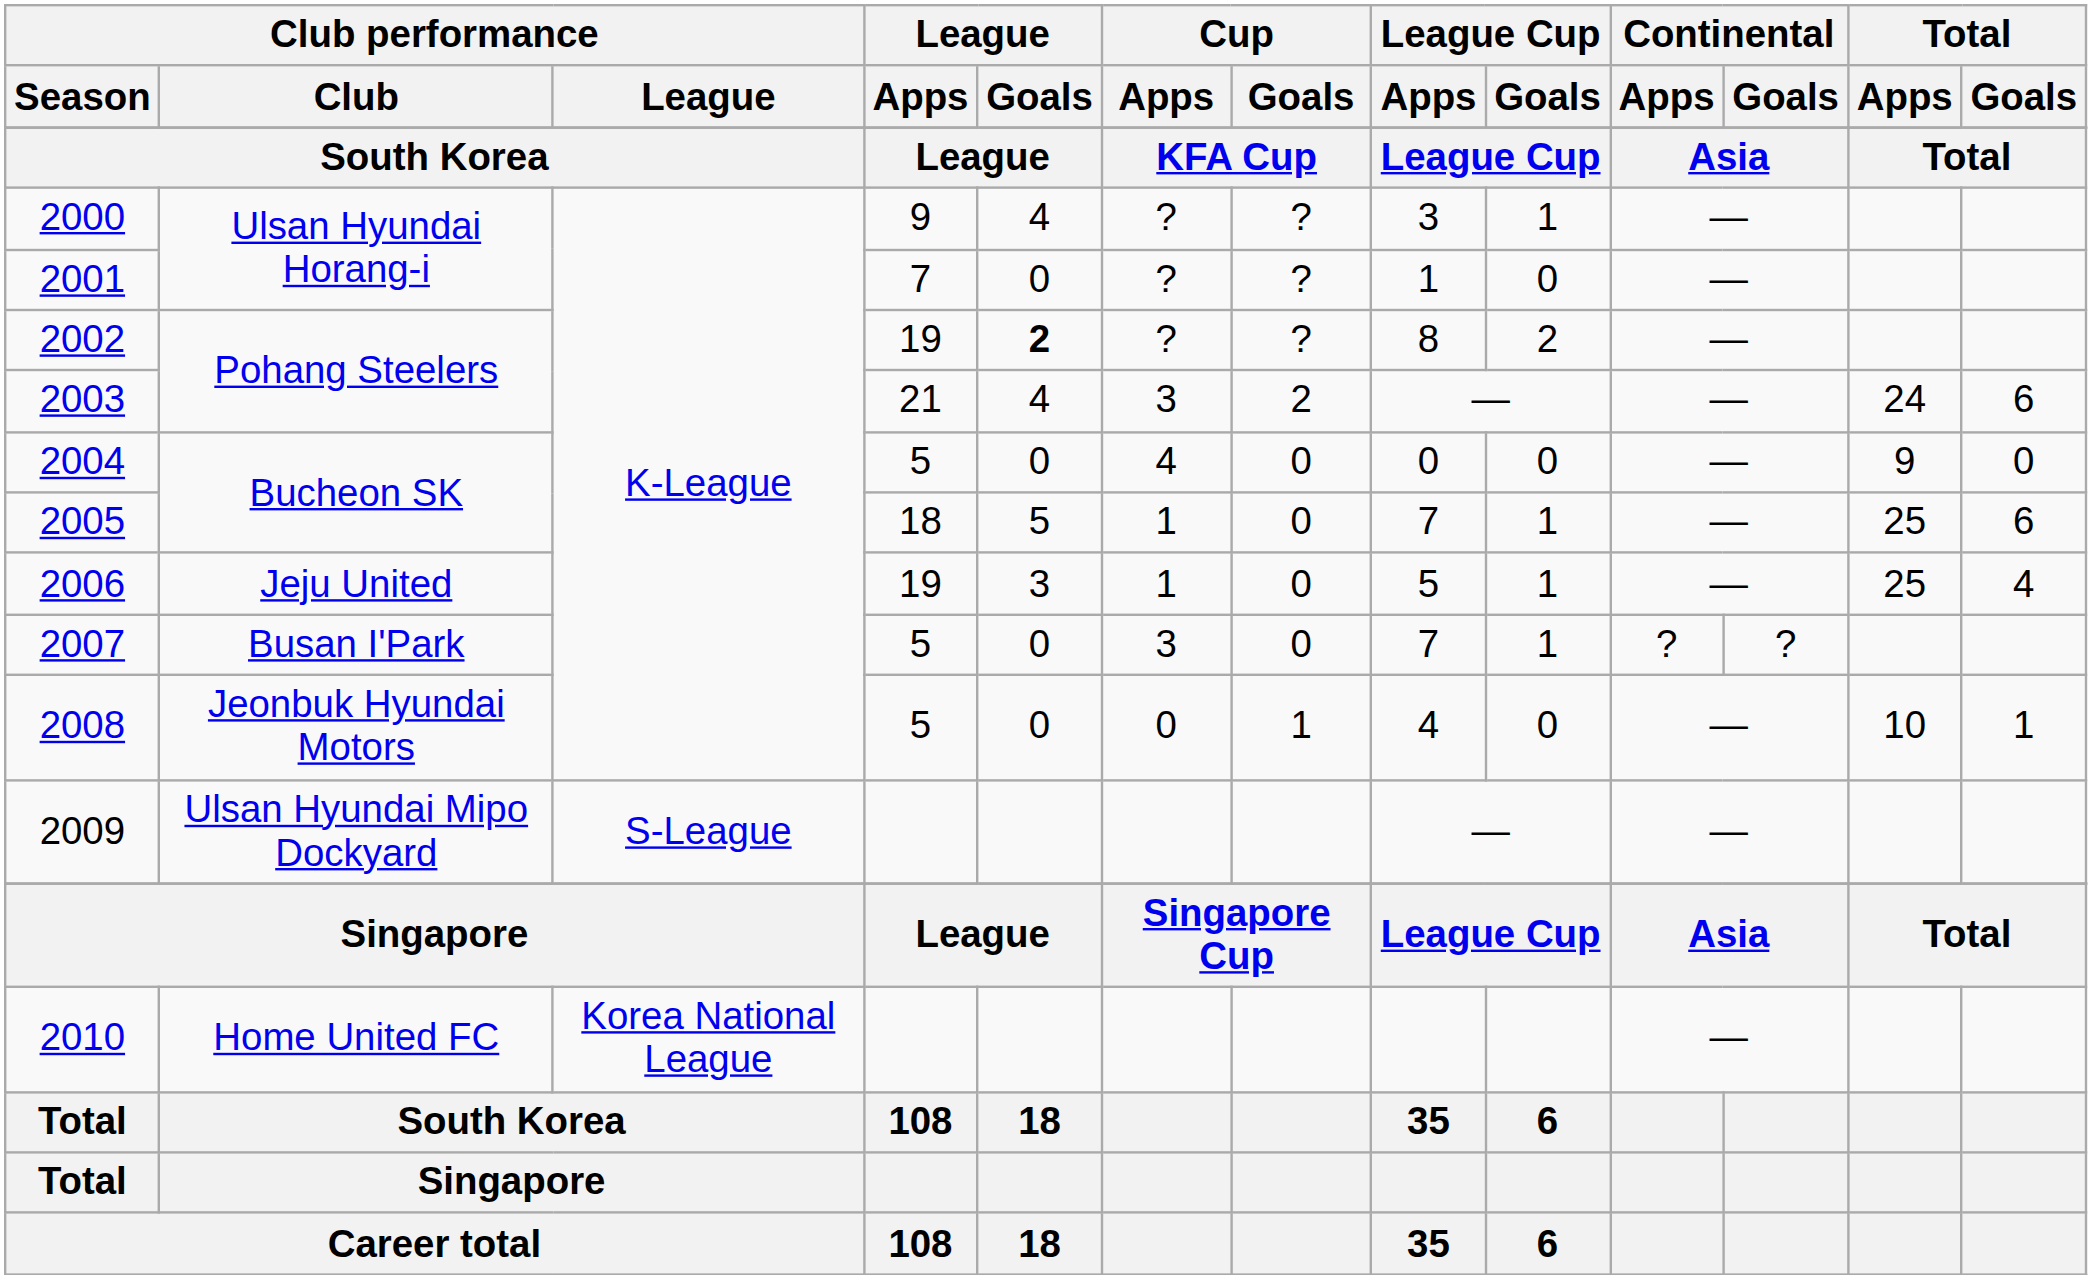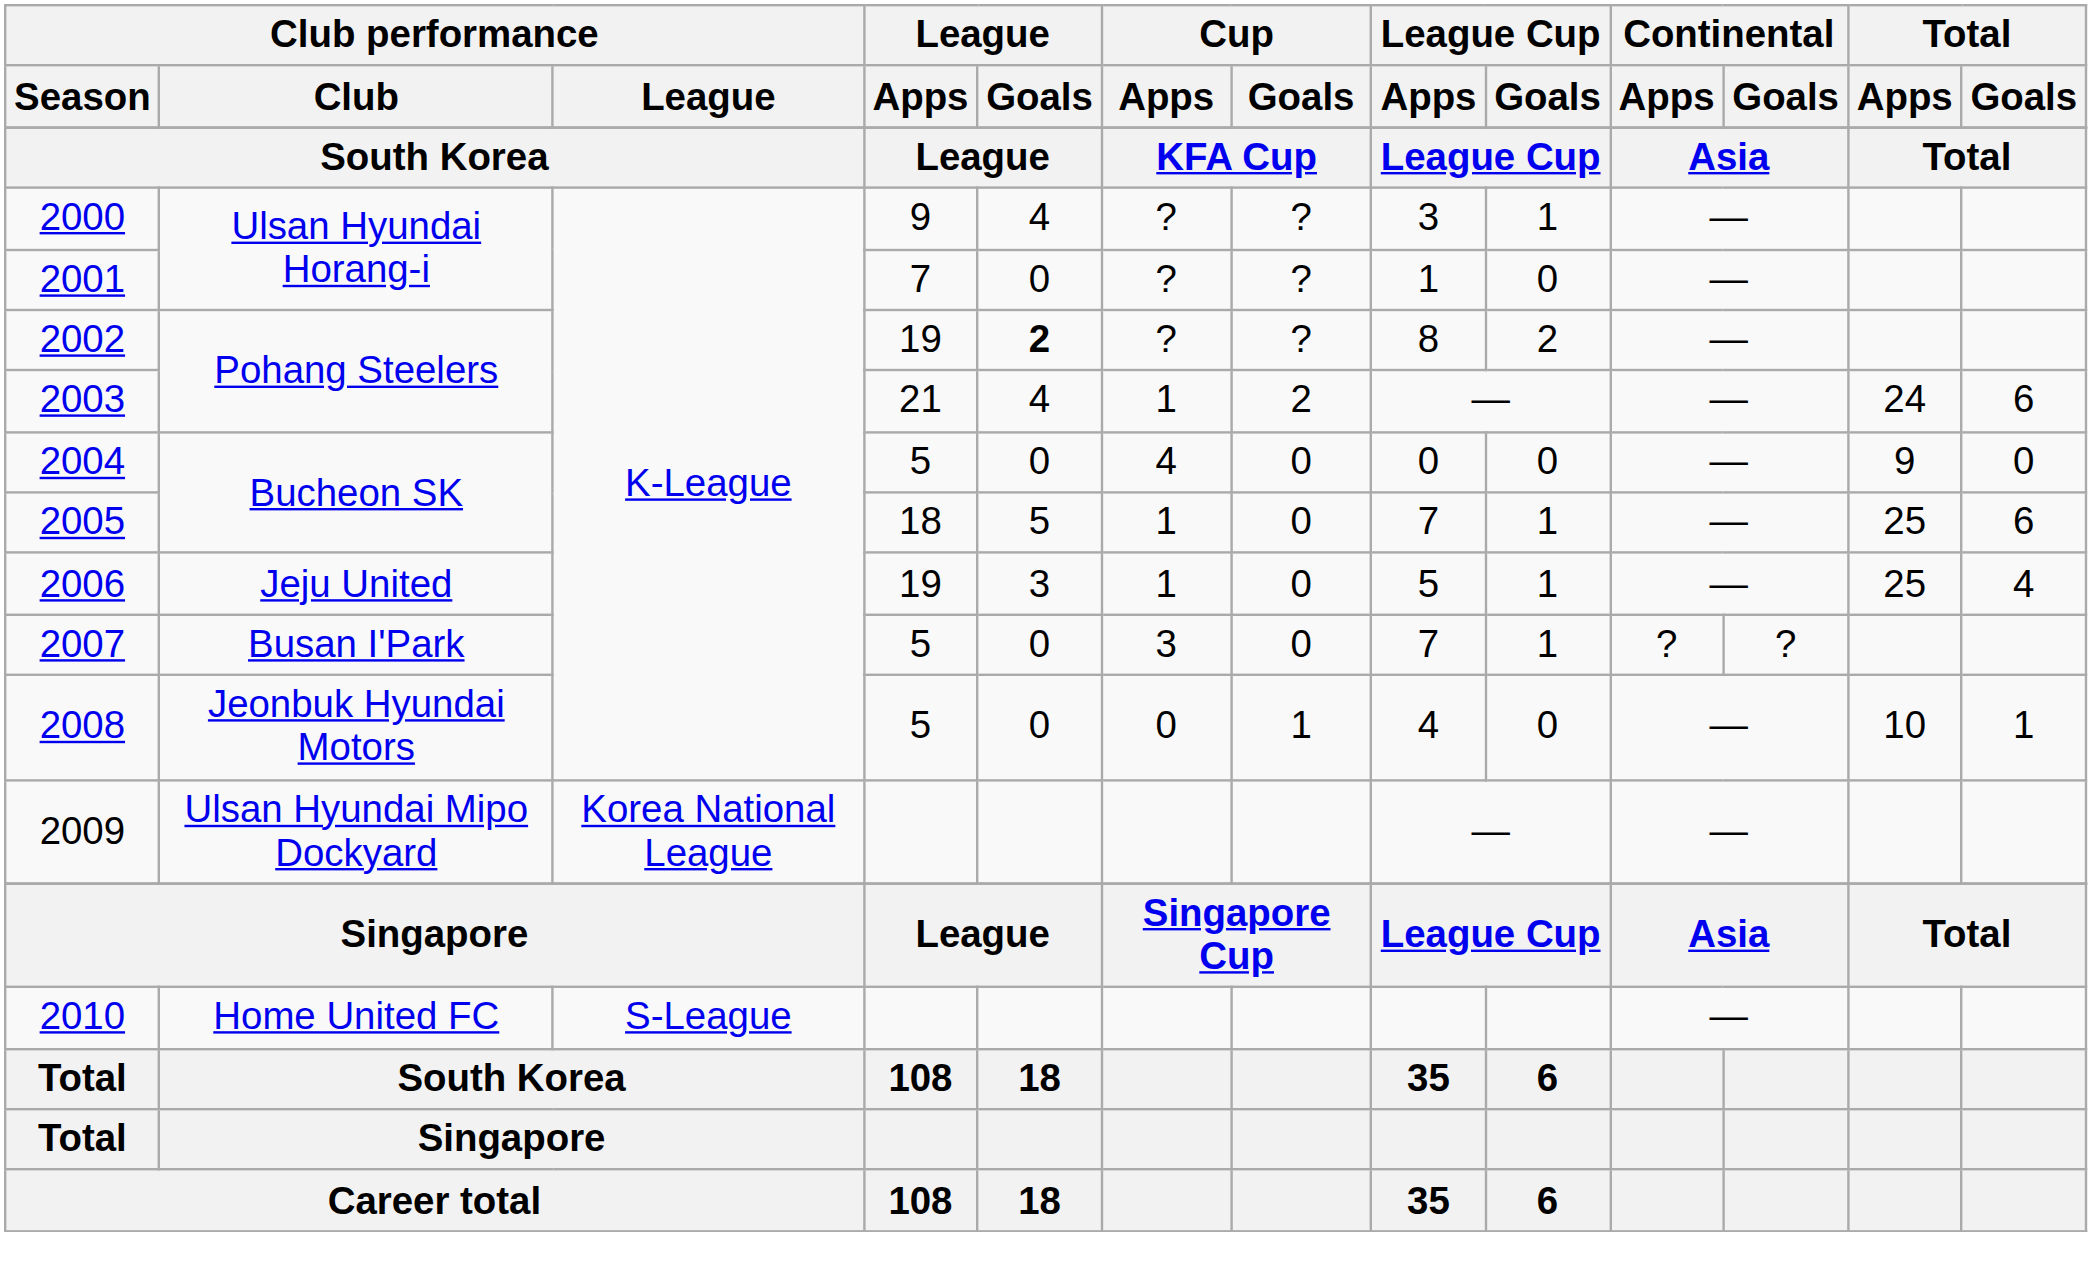2003 | Cup / Apps: 3 -> 1
2009 | Club performance / League: S-League -> Korea National League
2010 | Club performance / League: Korea National League -> S-League
